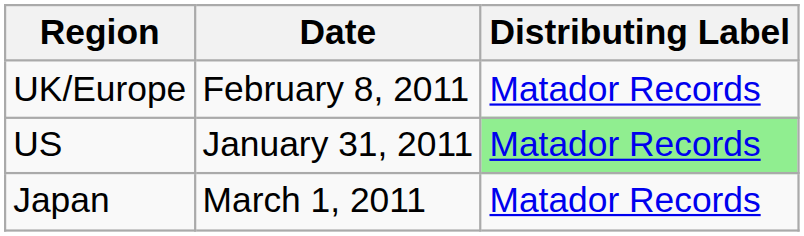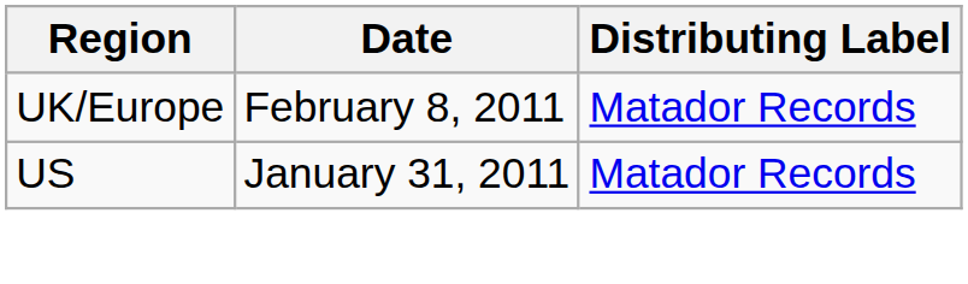US | Distributing Label: lightgreen background -> no background
- row: Japan | March 1, 2011 | Matador Records
